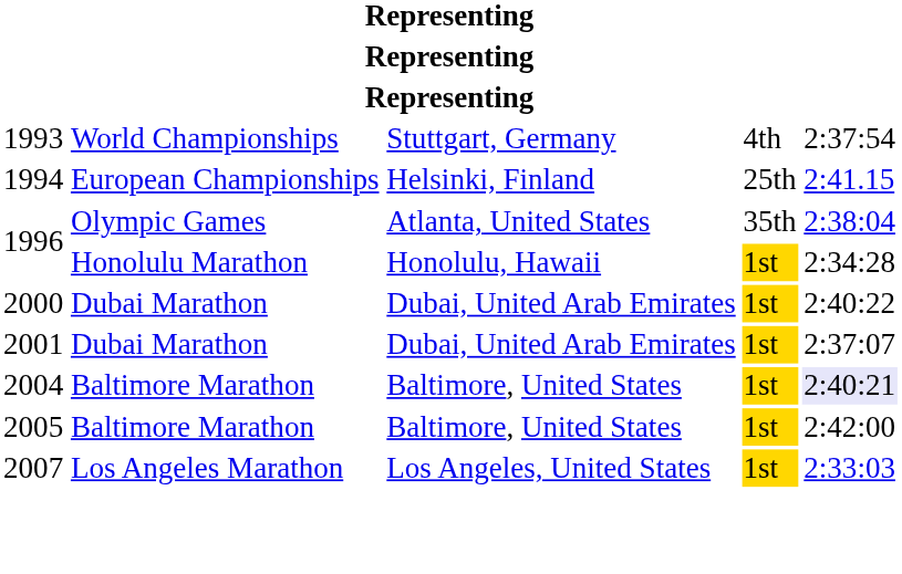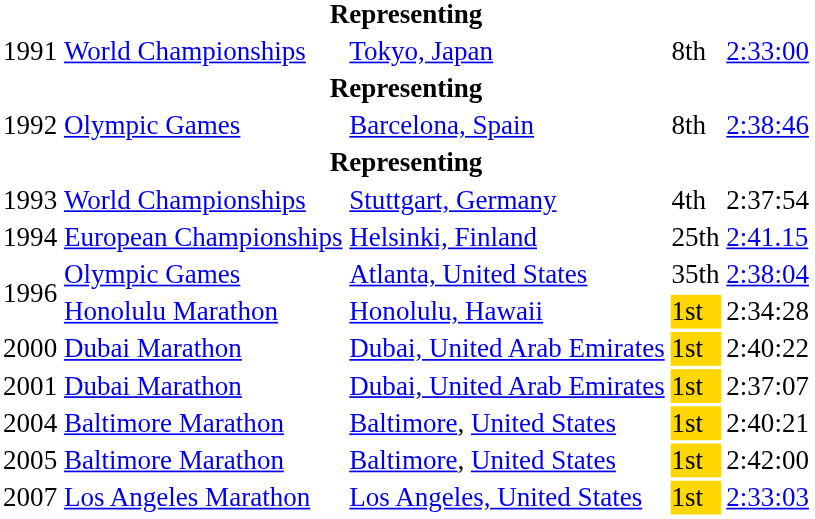+ row: 1991 | World Championships | Tokyo, Japan | 8th | 2:33:00
+ row: 1992 | Olympic Games | Barcelona, Spain | 8th | 2:38:46
2004 | column 5: lavender background -> no background
